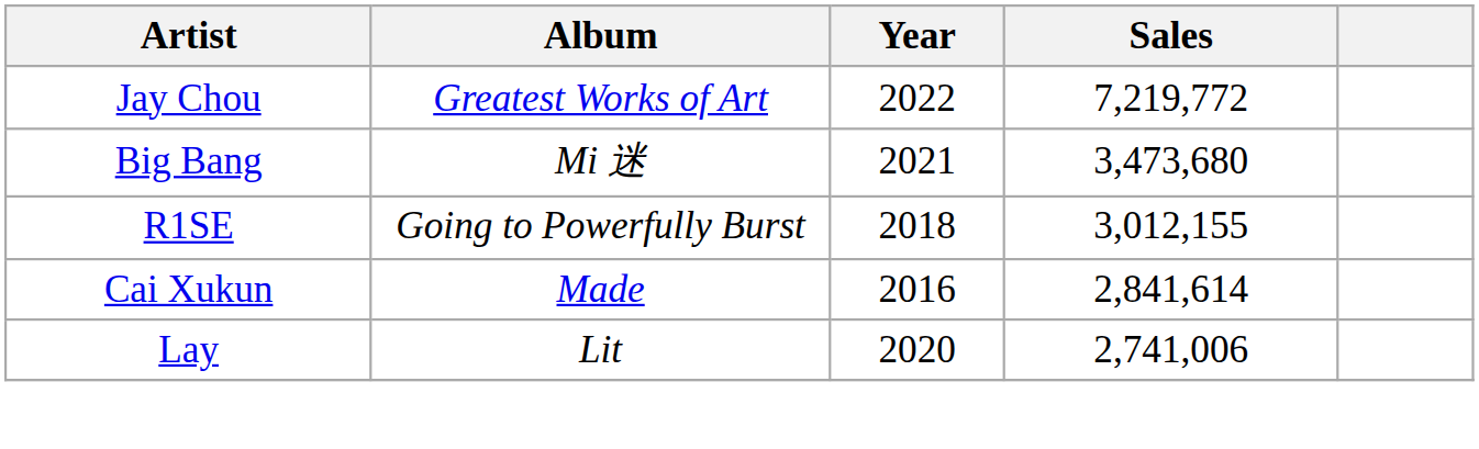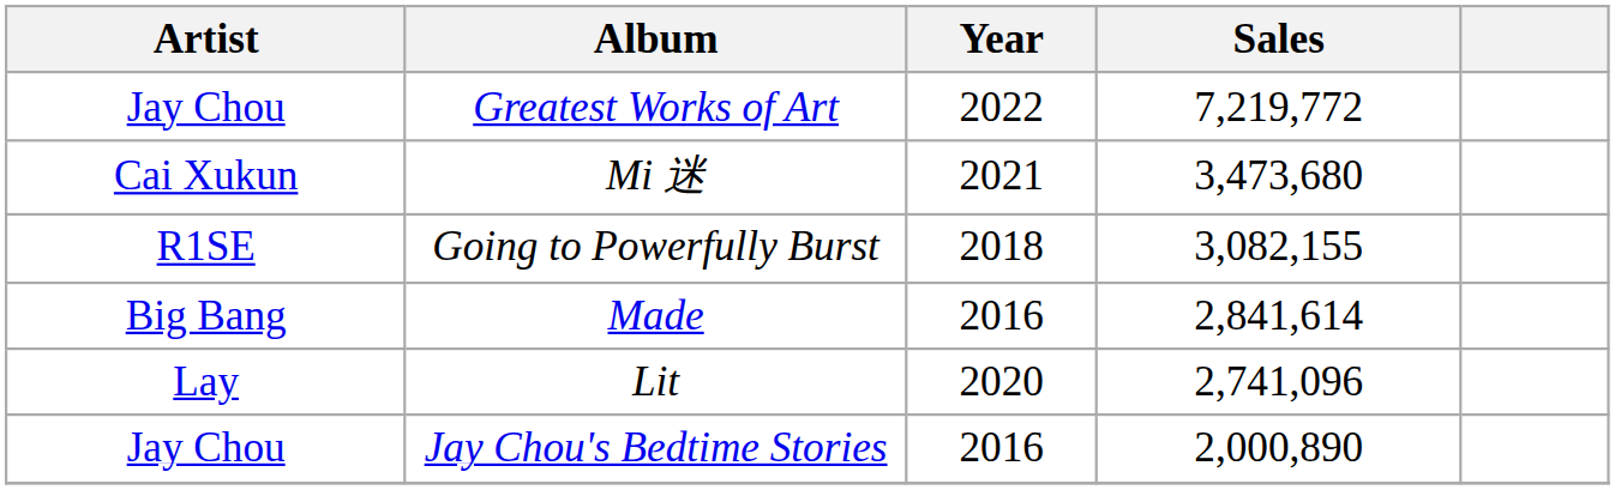Mi 迷 | Artist: Big Bang -> Cai Xukun
Going to Powerfully Burst | Sales: 3,012,155 -> 3,082,155
Made | Artist: Cai Xukun -> Big Bang
Lit | Sales: 2,741,006 -> 2,741,096
+ row: Jay Chou | Jay Chou's Bedtime Stories | 2016 | 2,000,890
